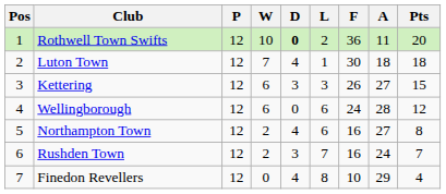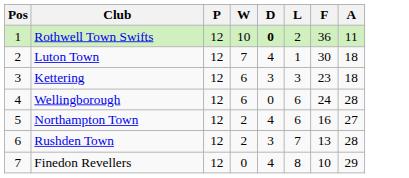- column: Pts | 20 | 18 | 15 | 12 | 8 | 7 | 4
Kettering | F: 26 -> 23
Kettering | A: 27 -> 18
Rushden Town | F: 16 -> 13
Rushden Town | A: 24 -> 28
